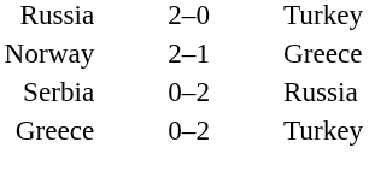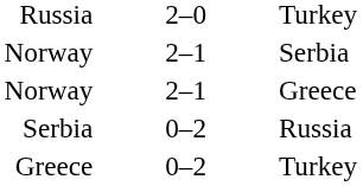+ row: Norway | 2–1 | Serbia
